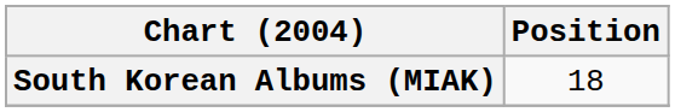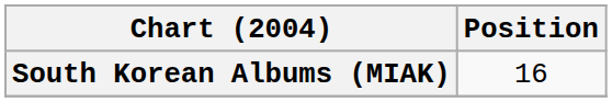South Korean Albums (MIAK) | Position: 18 -> 16
